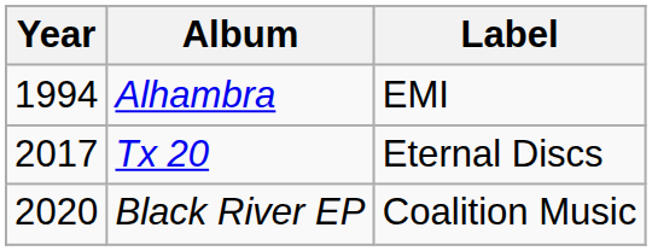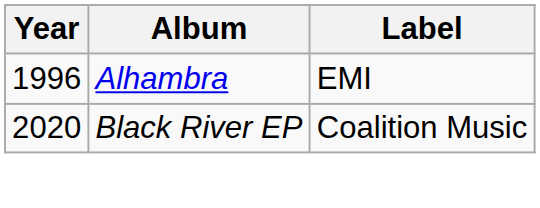Alhambra | Year: 1994 -> 1996
- row: 2017 | Tx 20 | Eternal Discs
